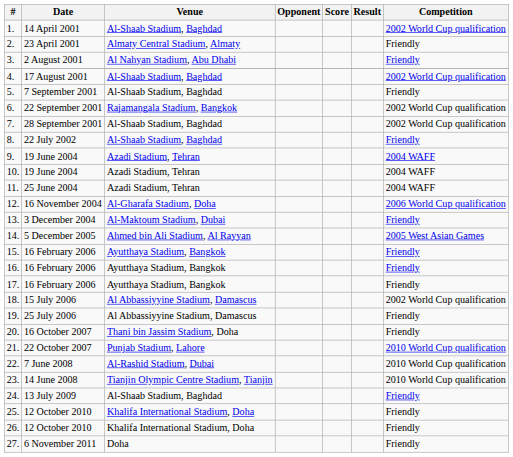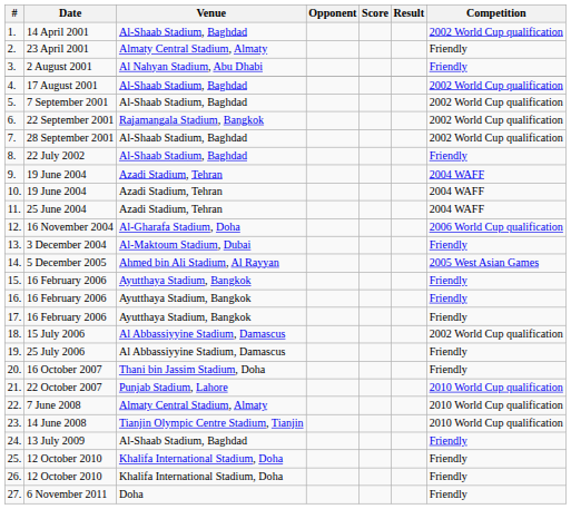5. | Competition: Friendly -> 2002 World Cup qualification
22. | Venue: Al-Rashid Stadium, Dubai -> Almaty Central Stadium, Almaty
